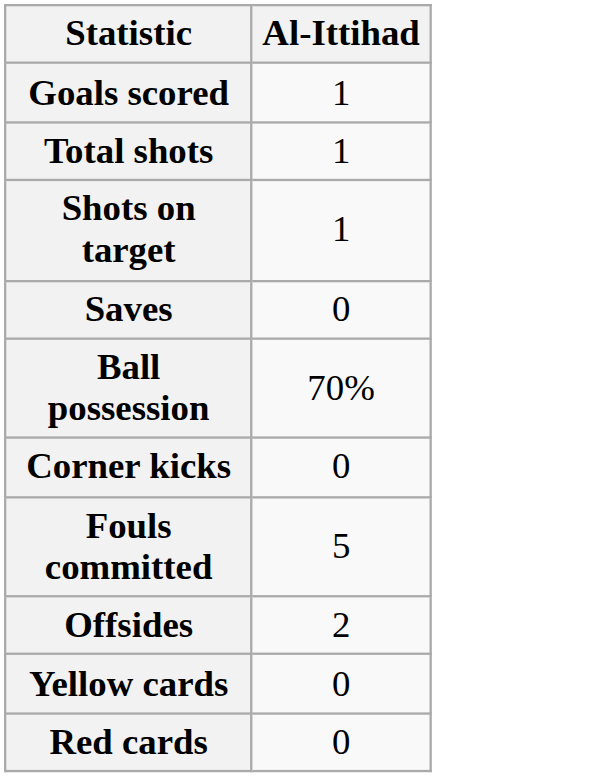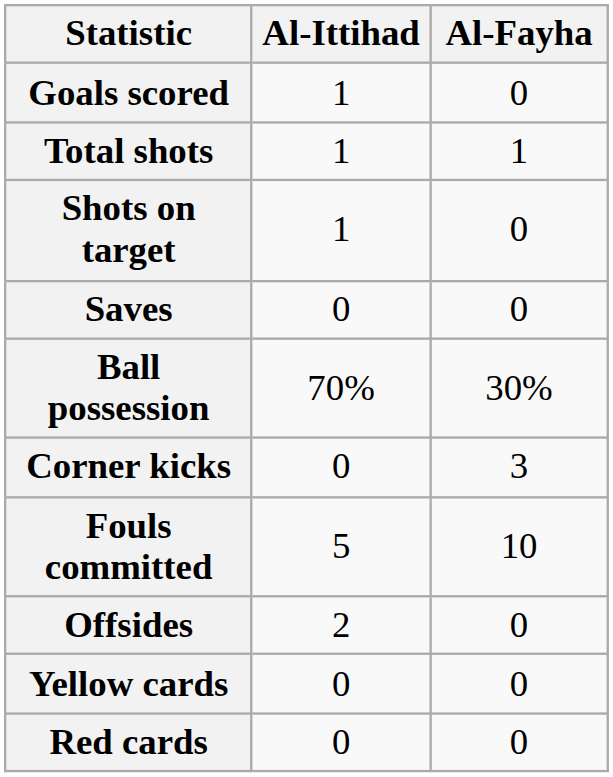+ column: Al-Fayha | 0 | 1 | 0 | 0 | 30% | 3 | 10 | 0 | 0 | 0
